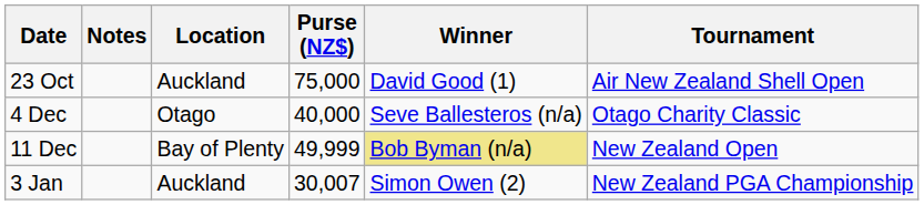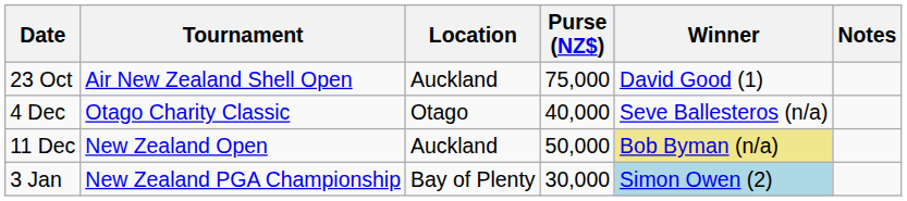columns swapped: Tournament <-> Notes
11 Dec | Location: Bay of Plenty -> Auckland
11 Dec | Purse (NZ$): 49,999 -> 50,000
3 Jan | Location: Auckland -> Bay of Plenty
3 Jan | Purse (NZ$): 30,007 -> 30,000
3 Jan | Winner: no background -> lightblue background
